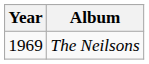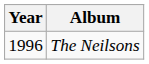The Neilsons | Year: 1969 -> 1996
